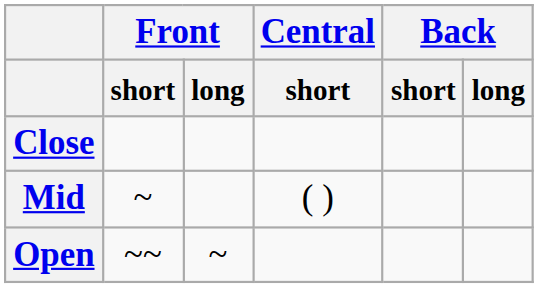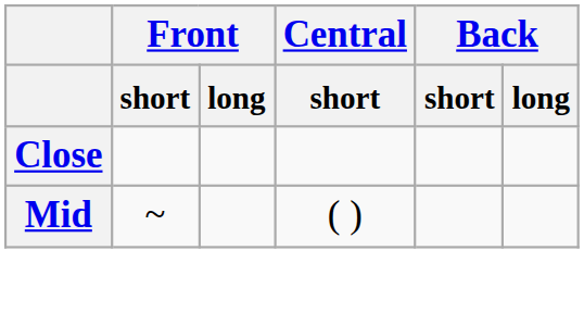- row: Open | ~~ | ~
